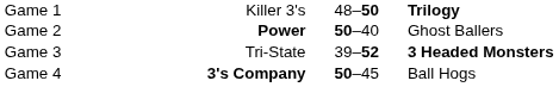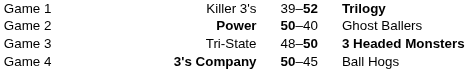Game 1 | column 3: 48–50 -> 39–52
Game 3 | column 3: 39–52 -> 48–50
